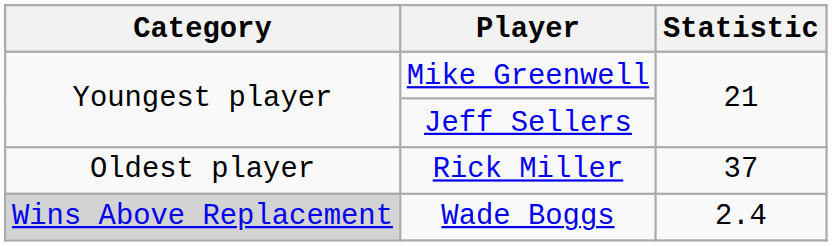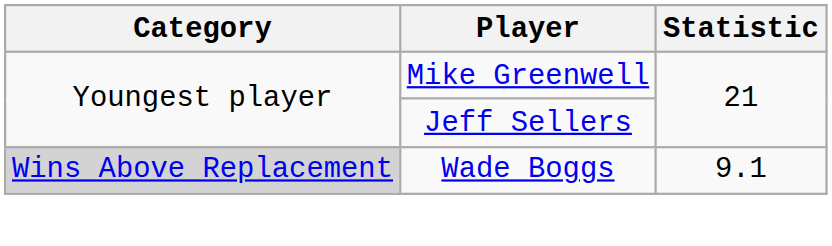- row: Oldest player | Rick Miller | 37
Wade Boggs | Statistic: 2.4 -> 9.1
